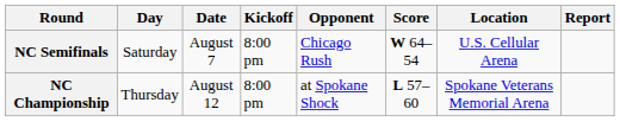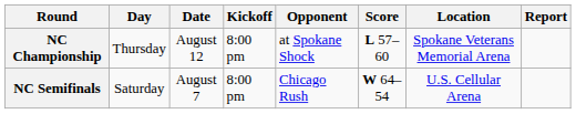rows swapped: NC Semifinals <-> NC Championship
